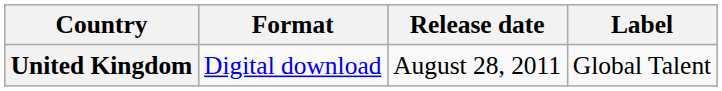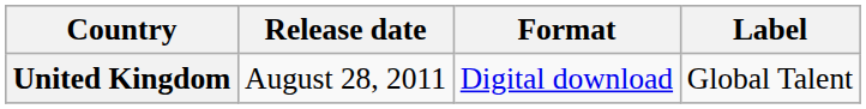columns swapped: Release date <-> Format
